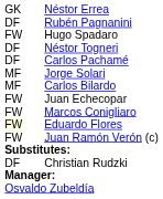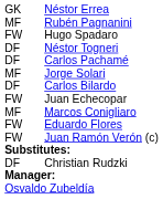Rubén Pagnanini | column 1: DF -> MF
Carlos Bilardo | column 1: MF -> DF
Marcos Conigliaro | column 1: FW -> MF
Eduardo Flores | column 1: lightyellow background -> no background
